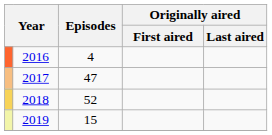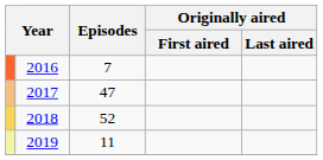2016 | Episodes: 4 -> 7
2019 | Episodes: 15 -> 11
